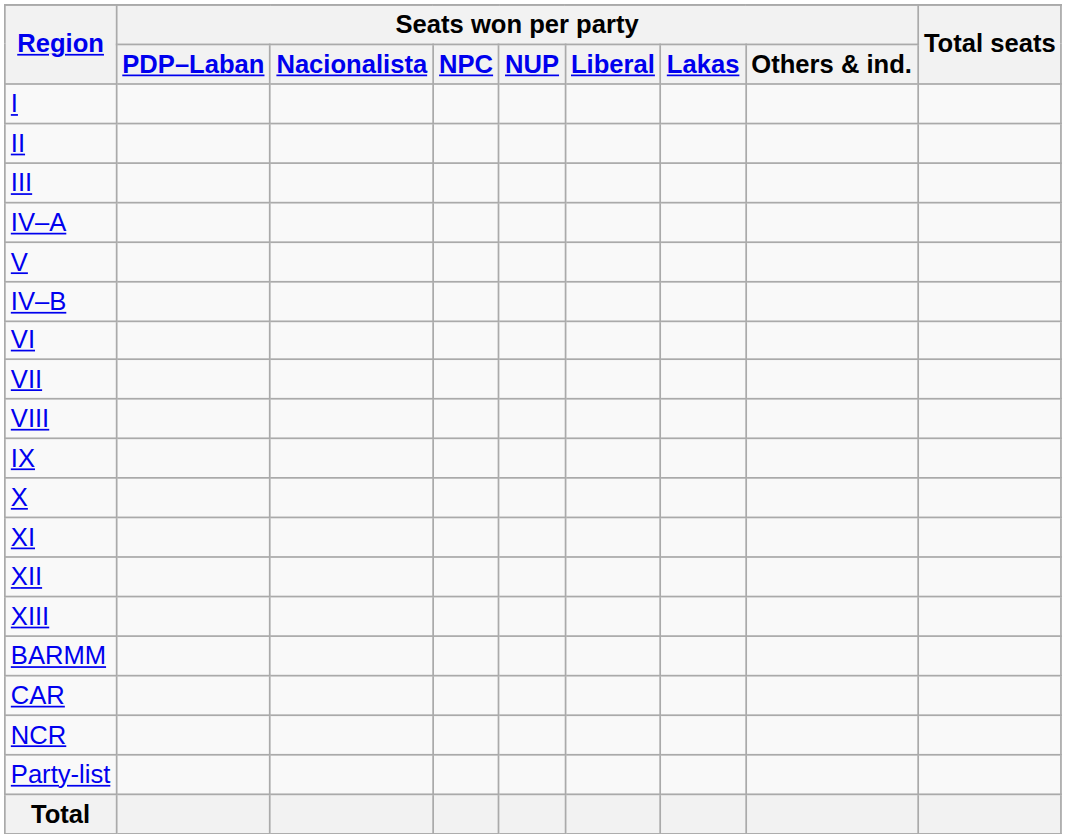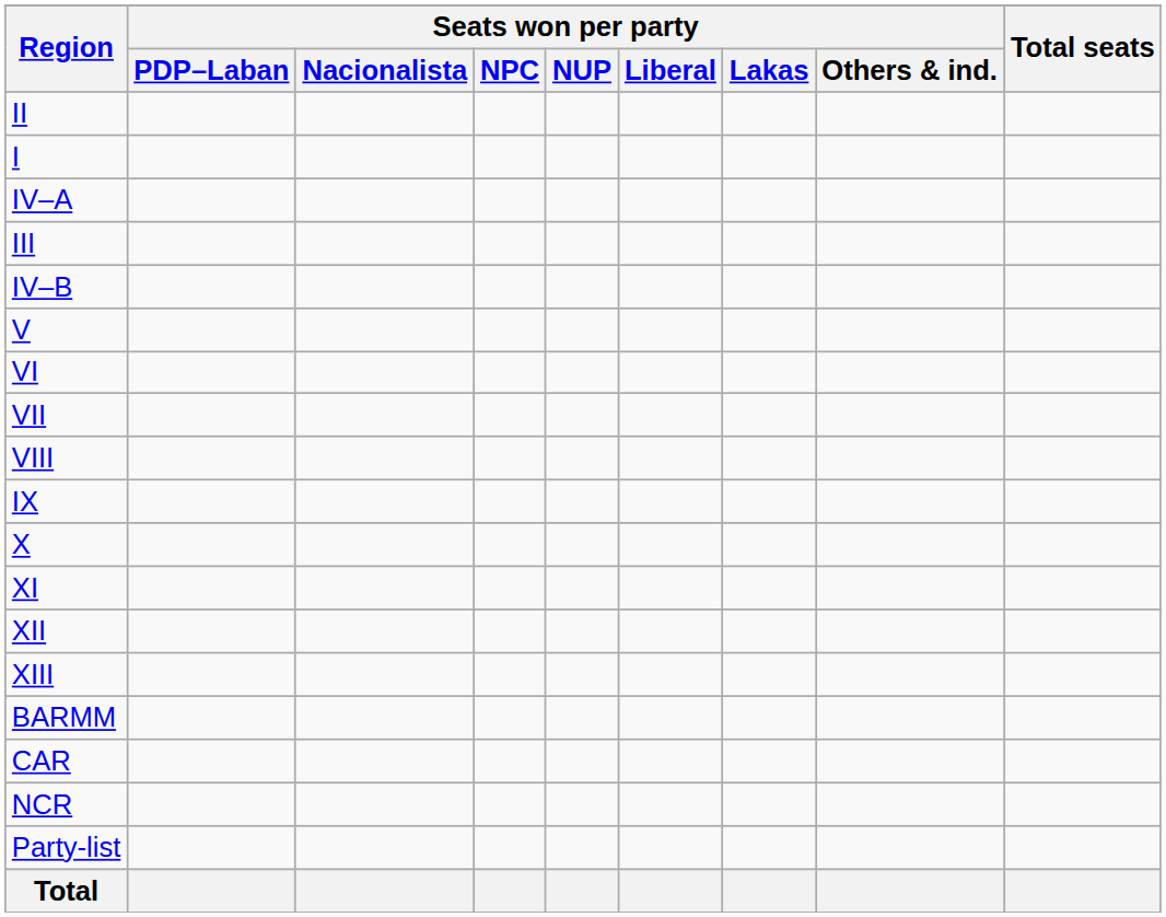rows swapped: I <-> II
rows swapped: III <-> IV–A
rows swapped: IV–B <-> V
